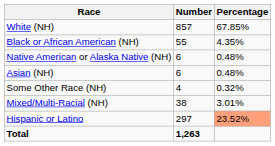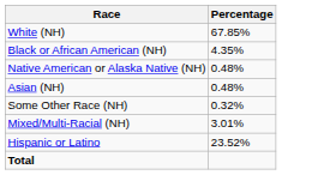- column: Number | 857 | 55 | 6 | 6 | 4 | 38 | 297 | 1,263
Hispanic or Latino | Percentage: lightsalmon background -> no background
